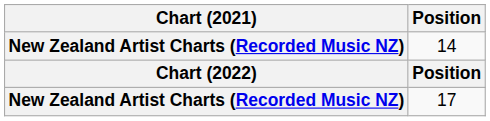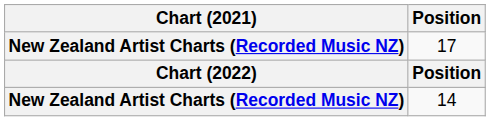rows swapped: 17 <-> 14
